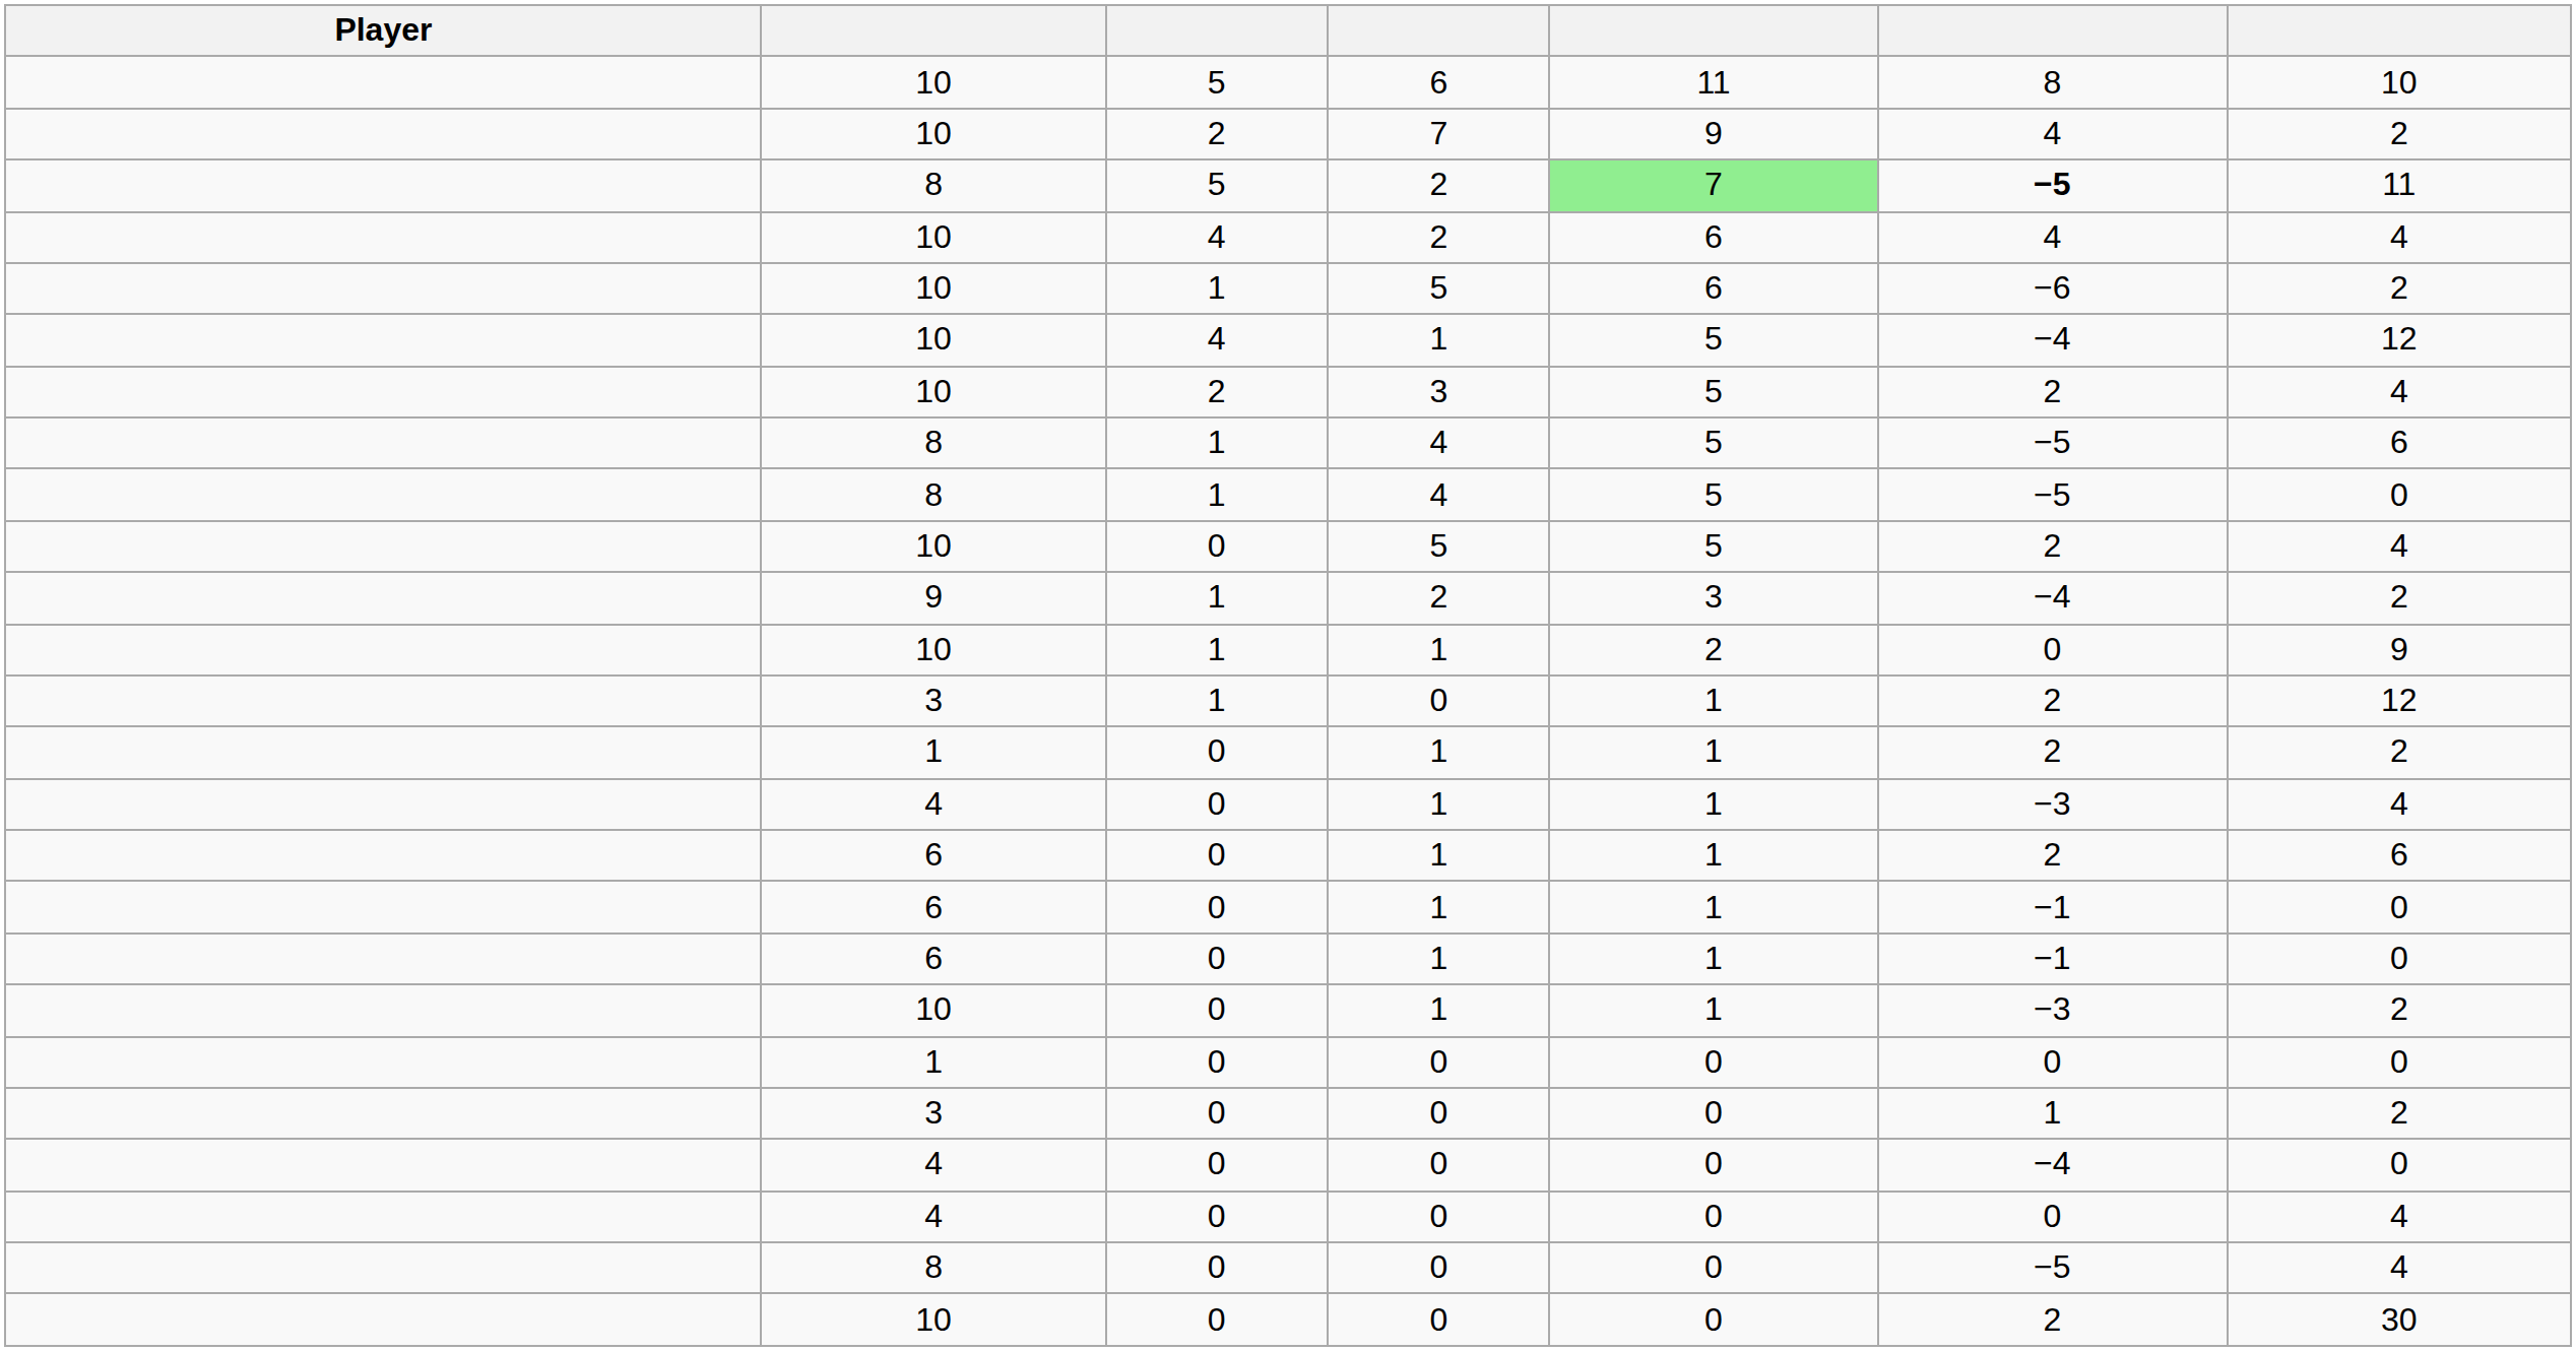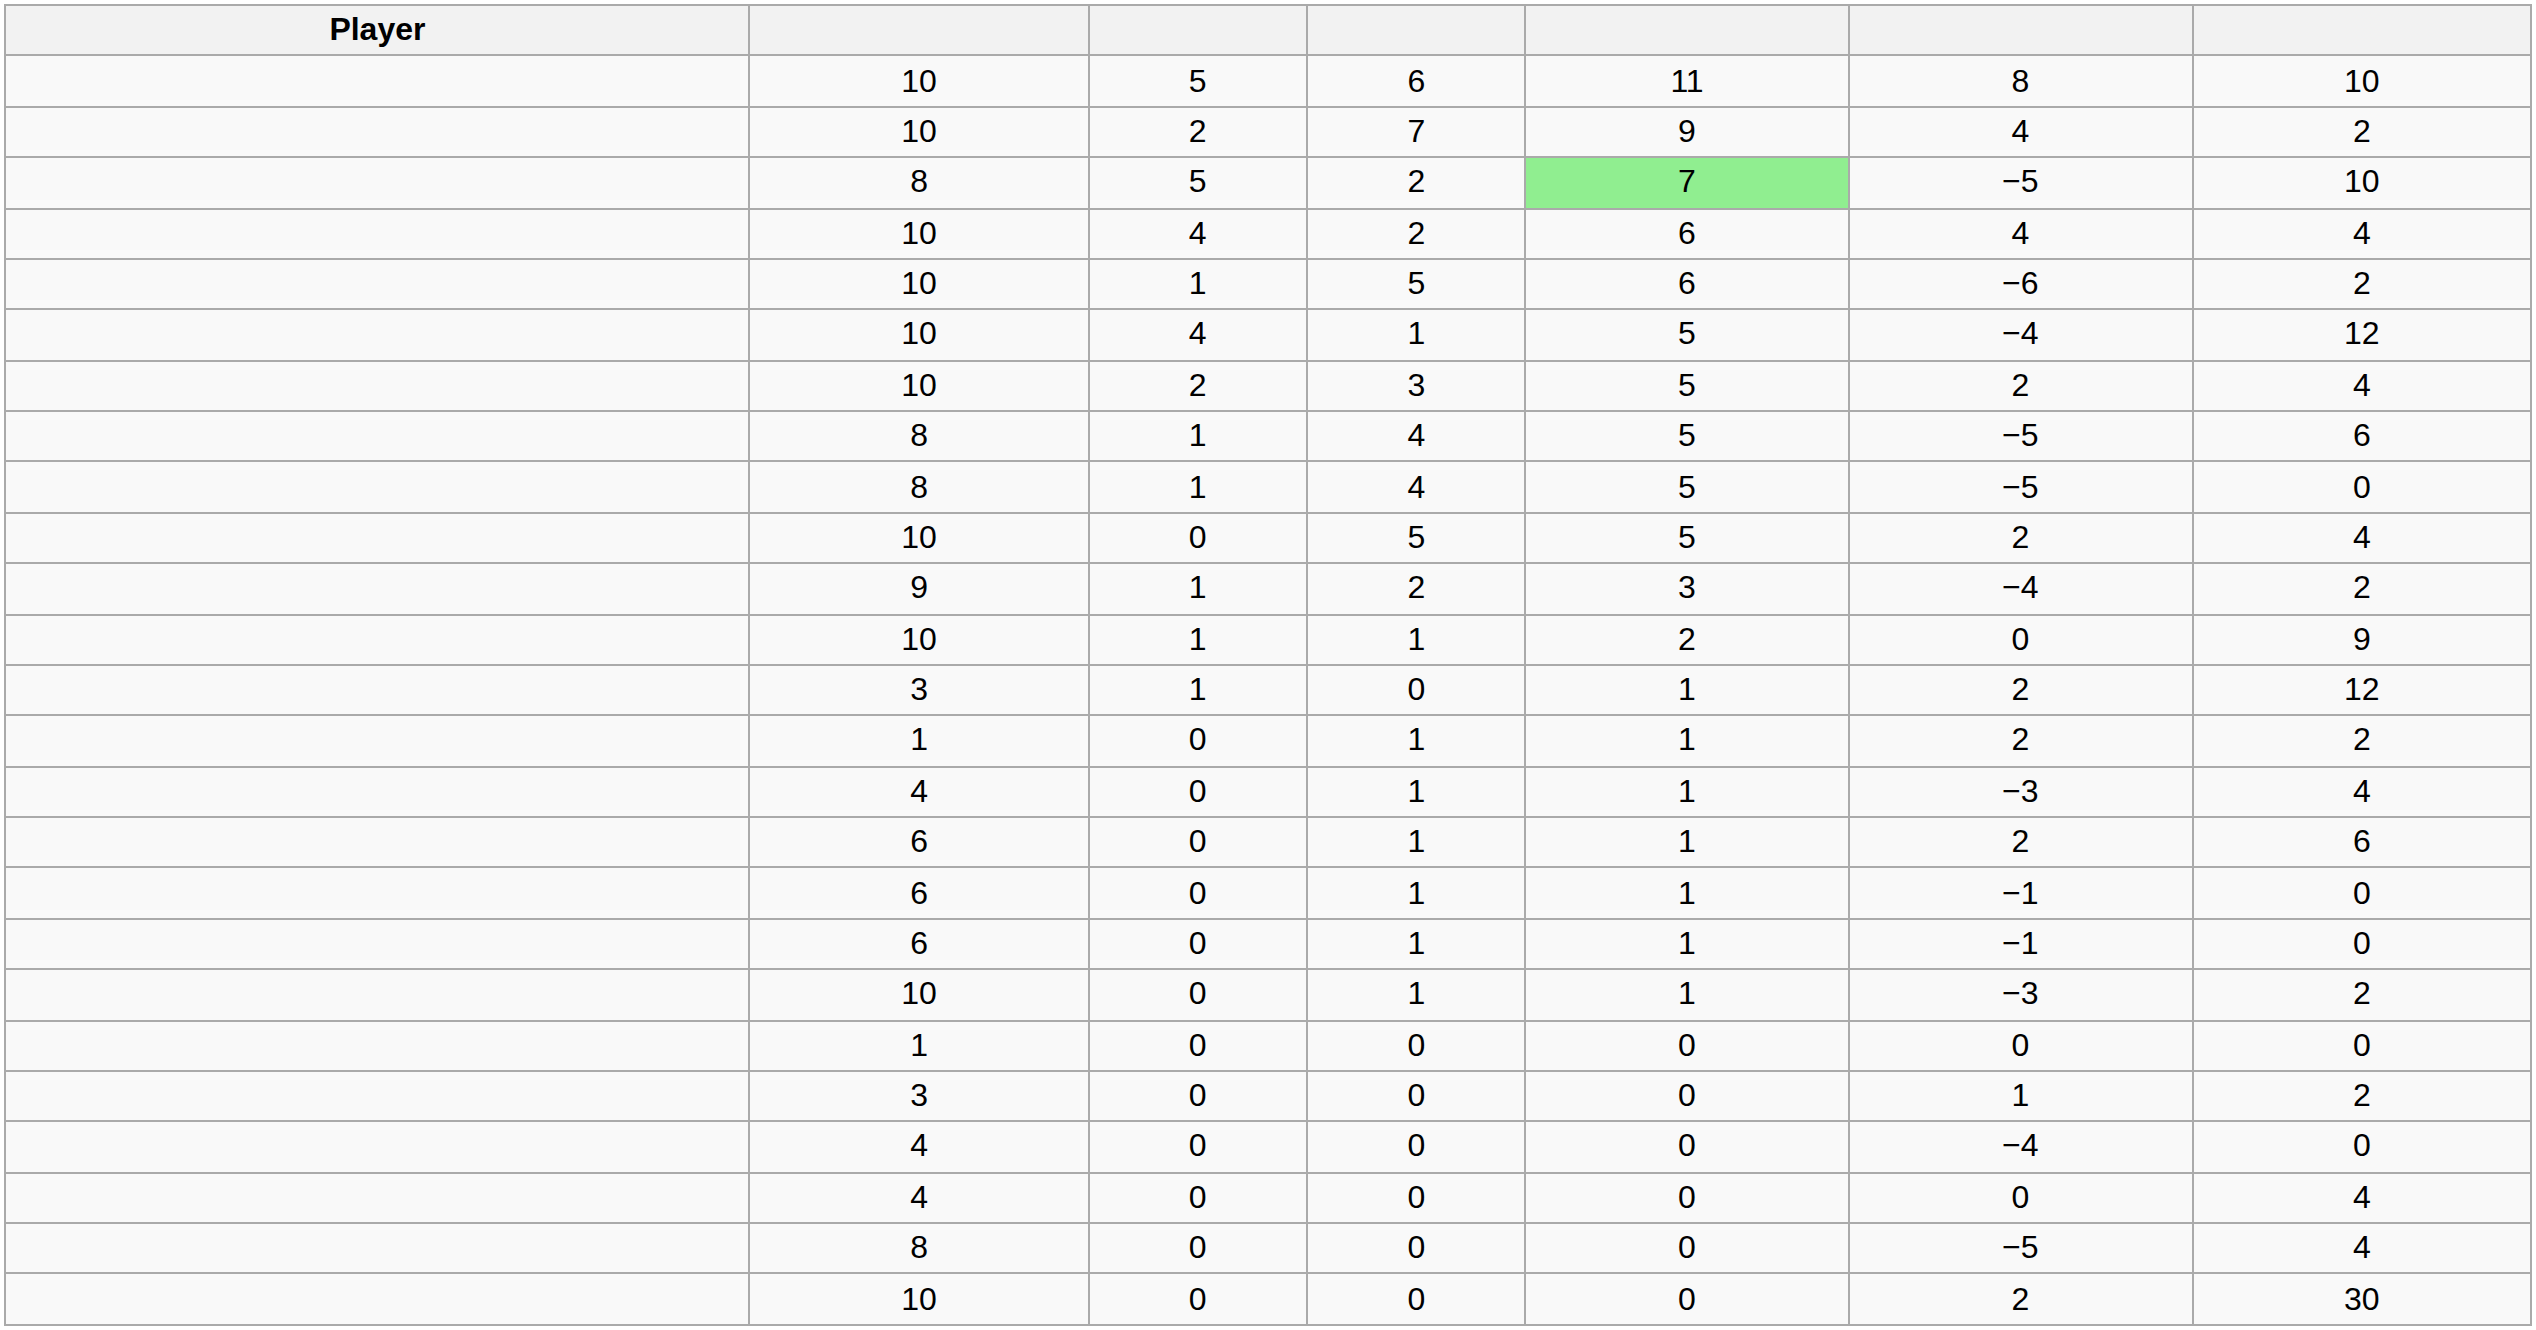8 / 2 | column 6: bold -> normal
8 / 2 | column 7: 11 -> 10
